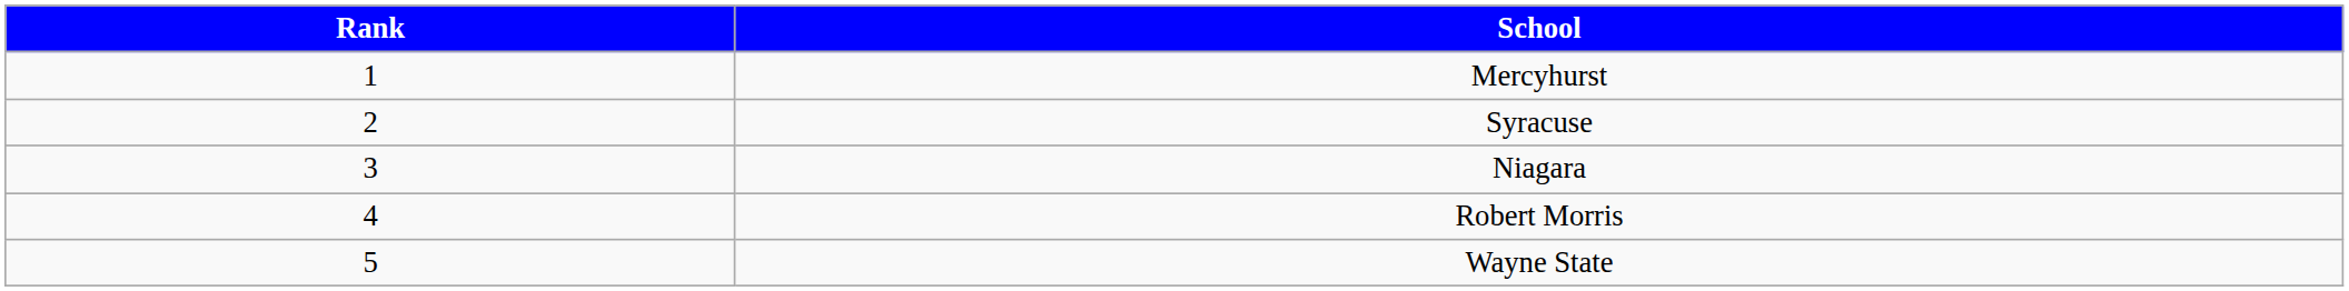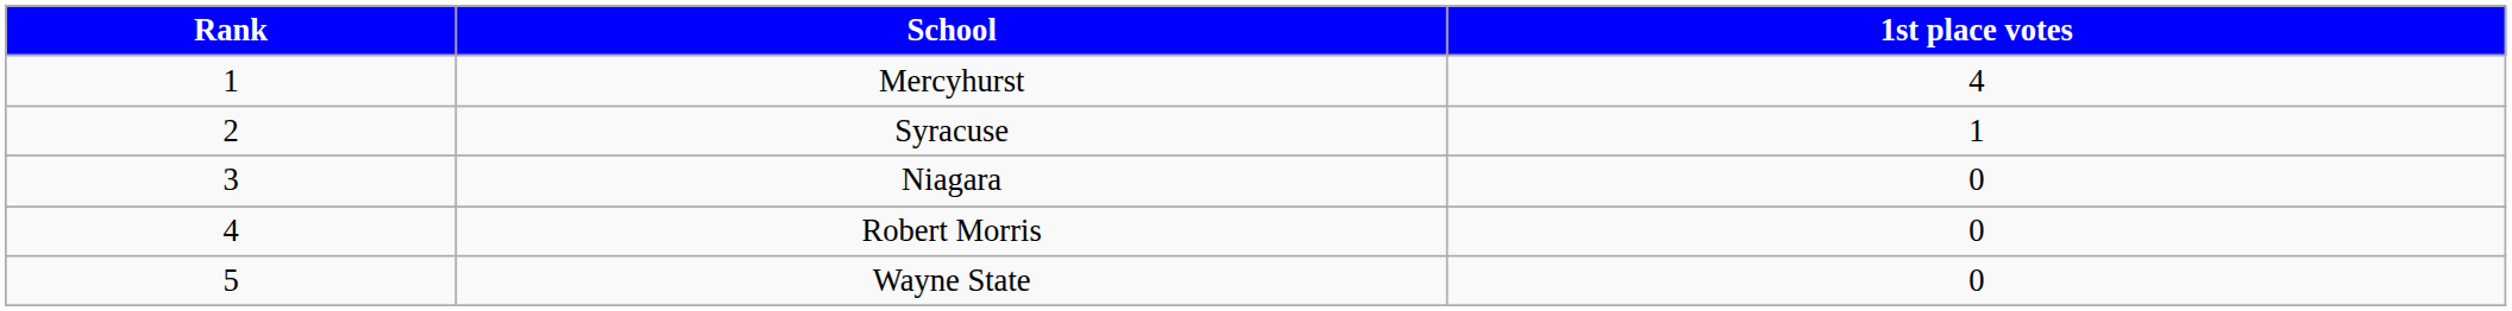+ column: 1st place votes | 4 | 1 | 0 | 0 | 0
